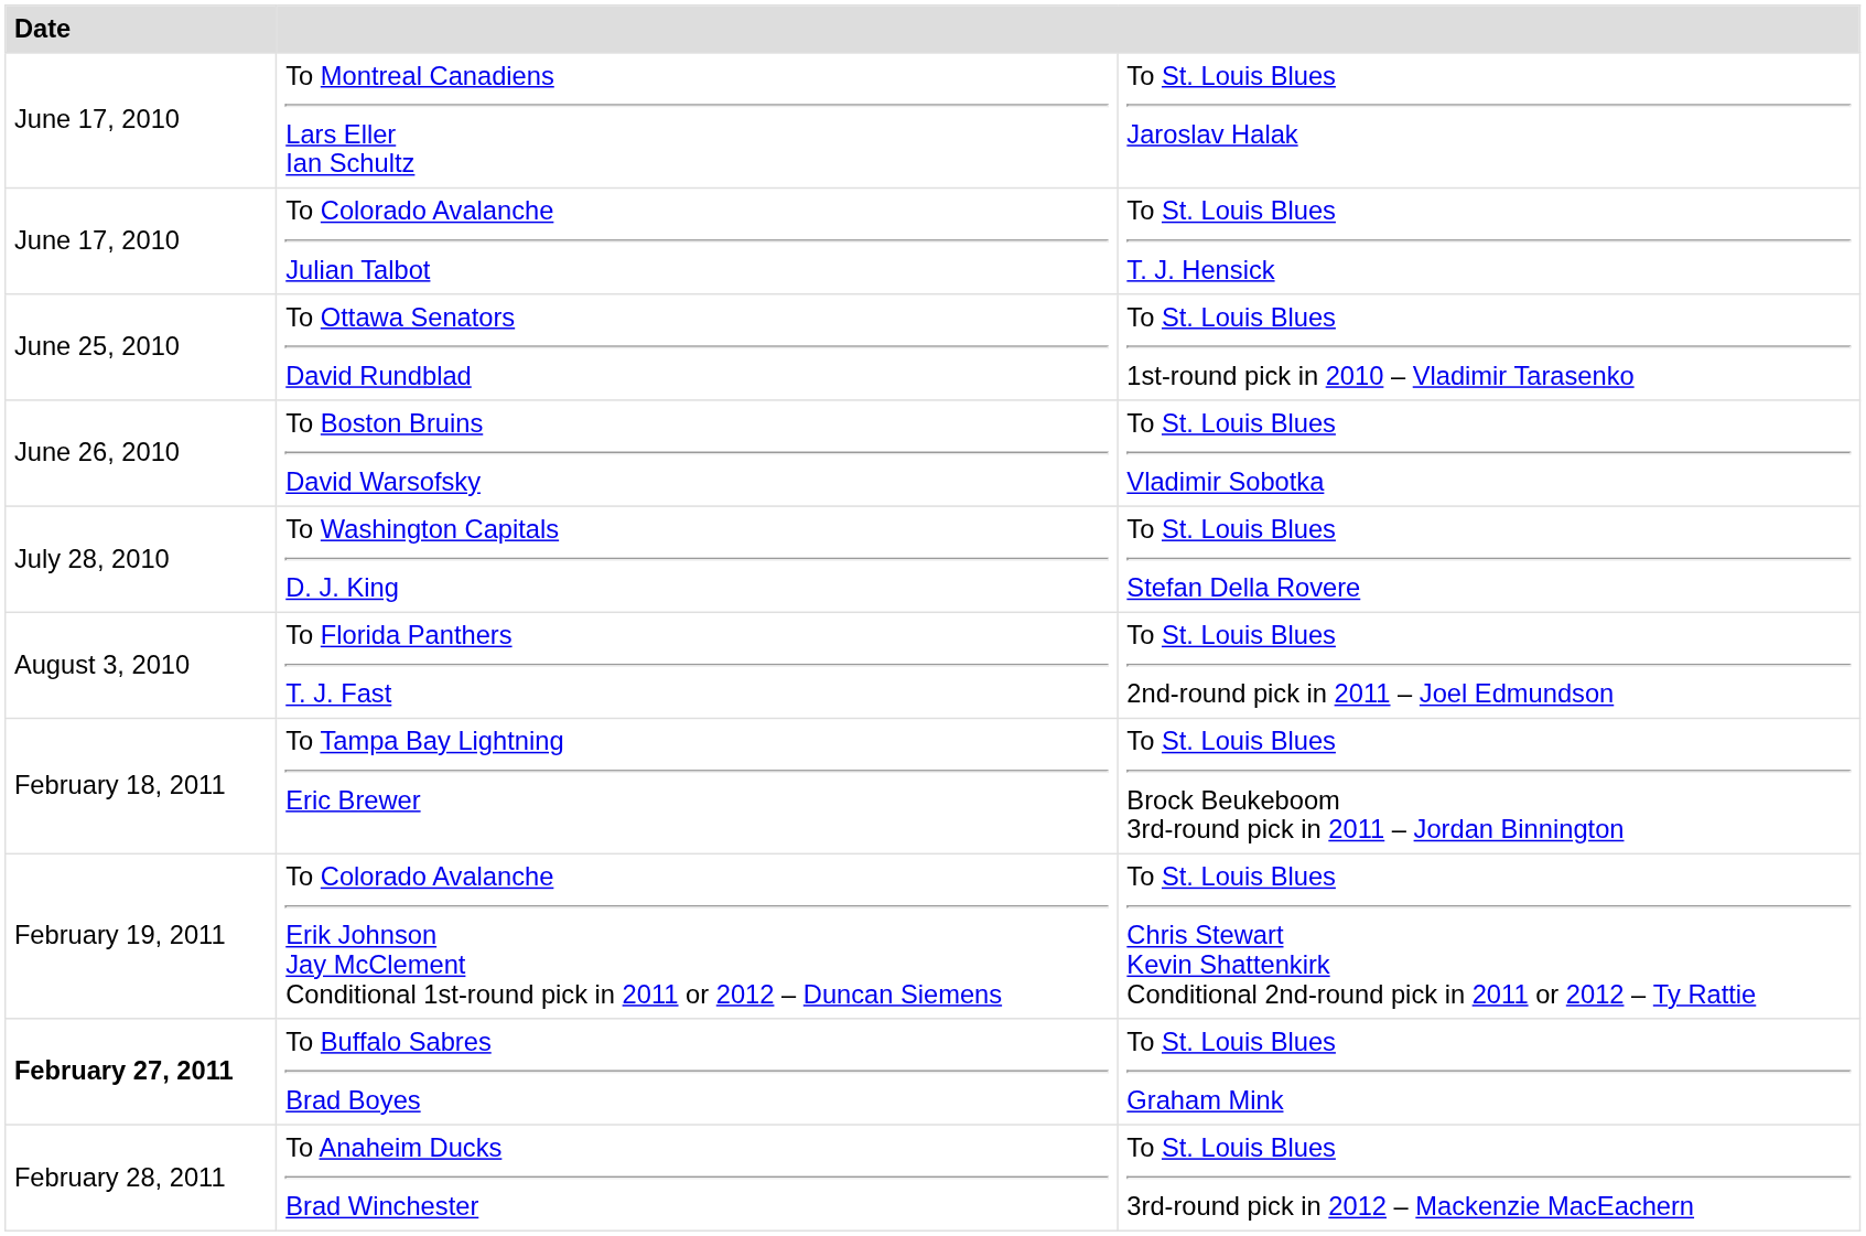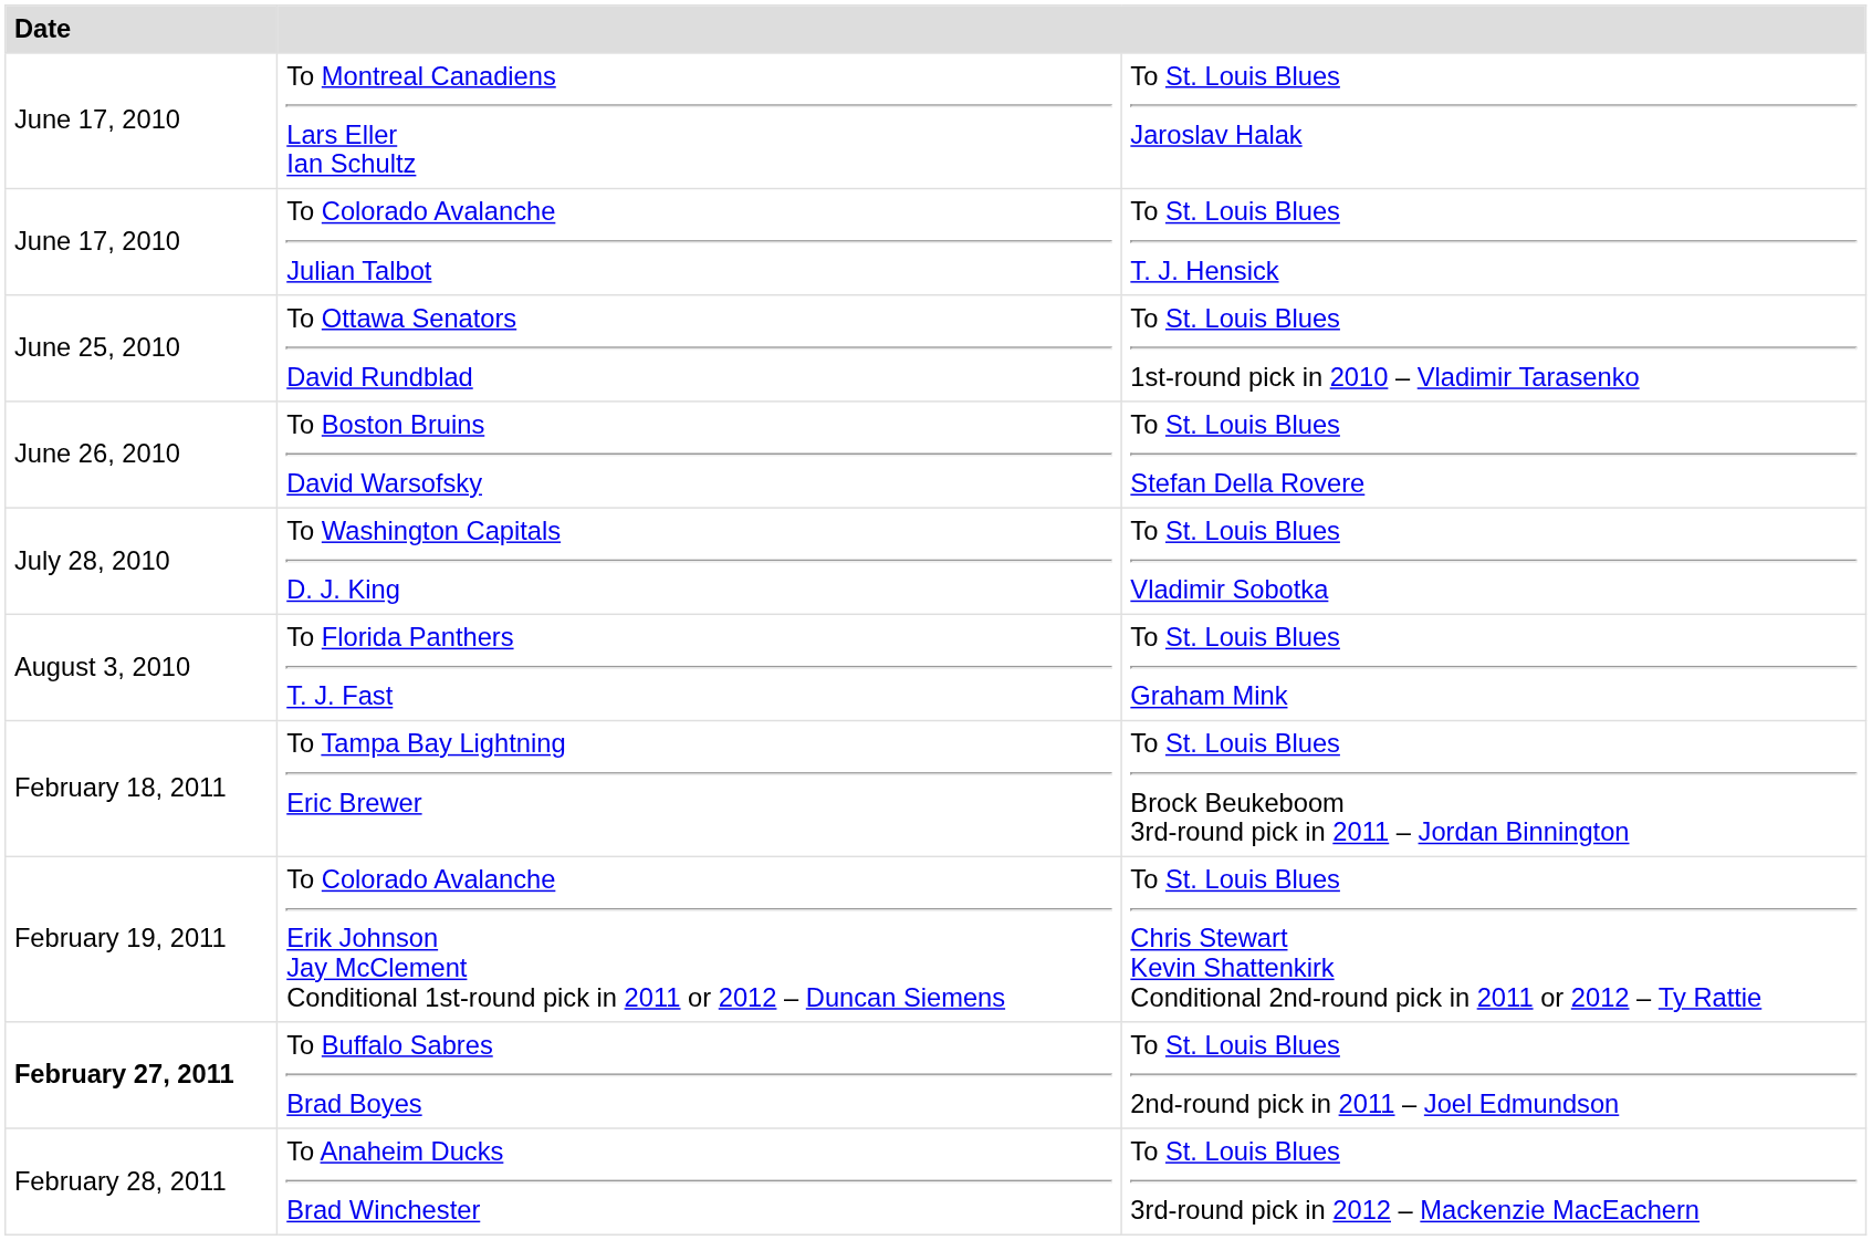To Boston Bruins David Warsofsky | column 3: To St. Louis Blues Vladimir Sobotka -> To St. Louis Blues Stefan Della Rovere
To Washington Capitals D. J. King | column 3: To St. Louis Blues Stefan Della Rovere -> To St. Louis Blues Vladimir Sobotka
To Florida Panthers T. J. Fast | column 3: To St. Louis Blues 2nd-round pick in 2011 – Joel Edmundson -> To St. Louis Blues Graham Mink
To Buffalo Sabres Brad Boyes | column 3: To St. Louis Blues Graham Mink -> To St. Louis Blues 2nd-round pick in 2011 – Joel Edmundson
